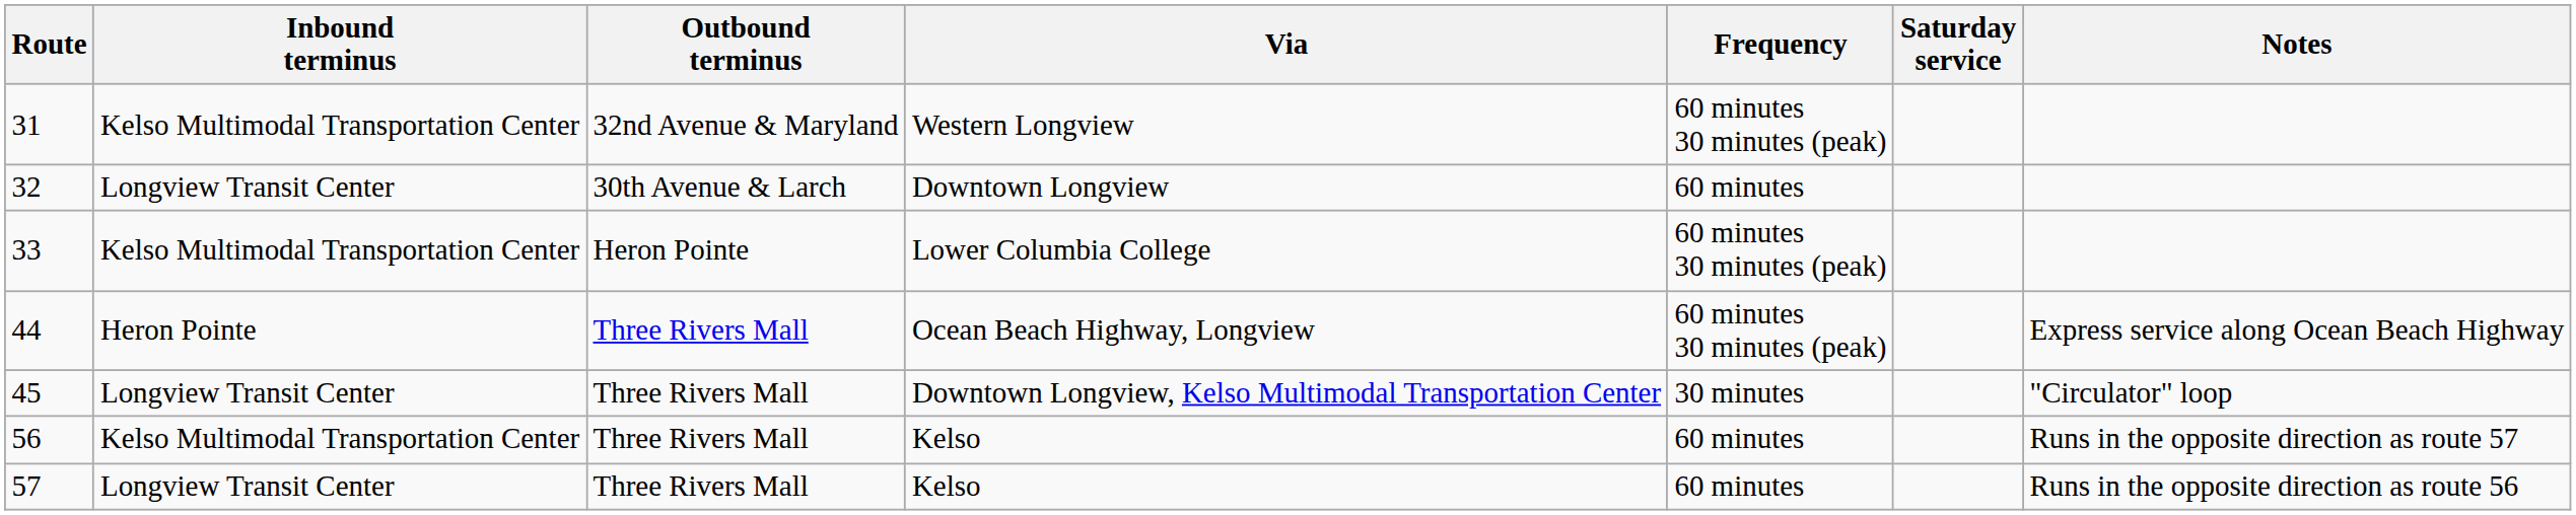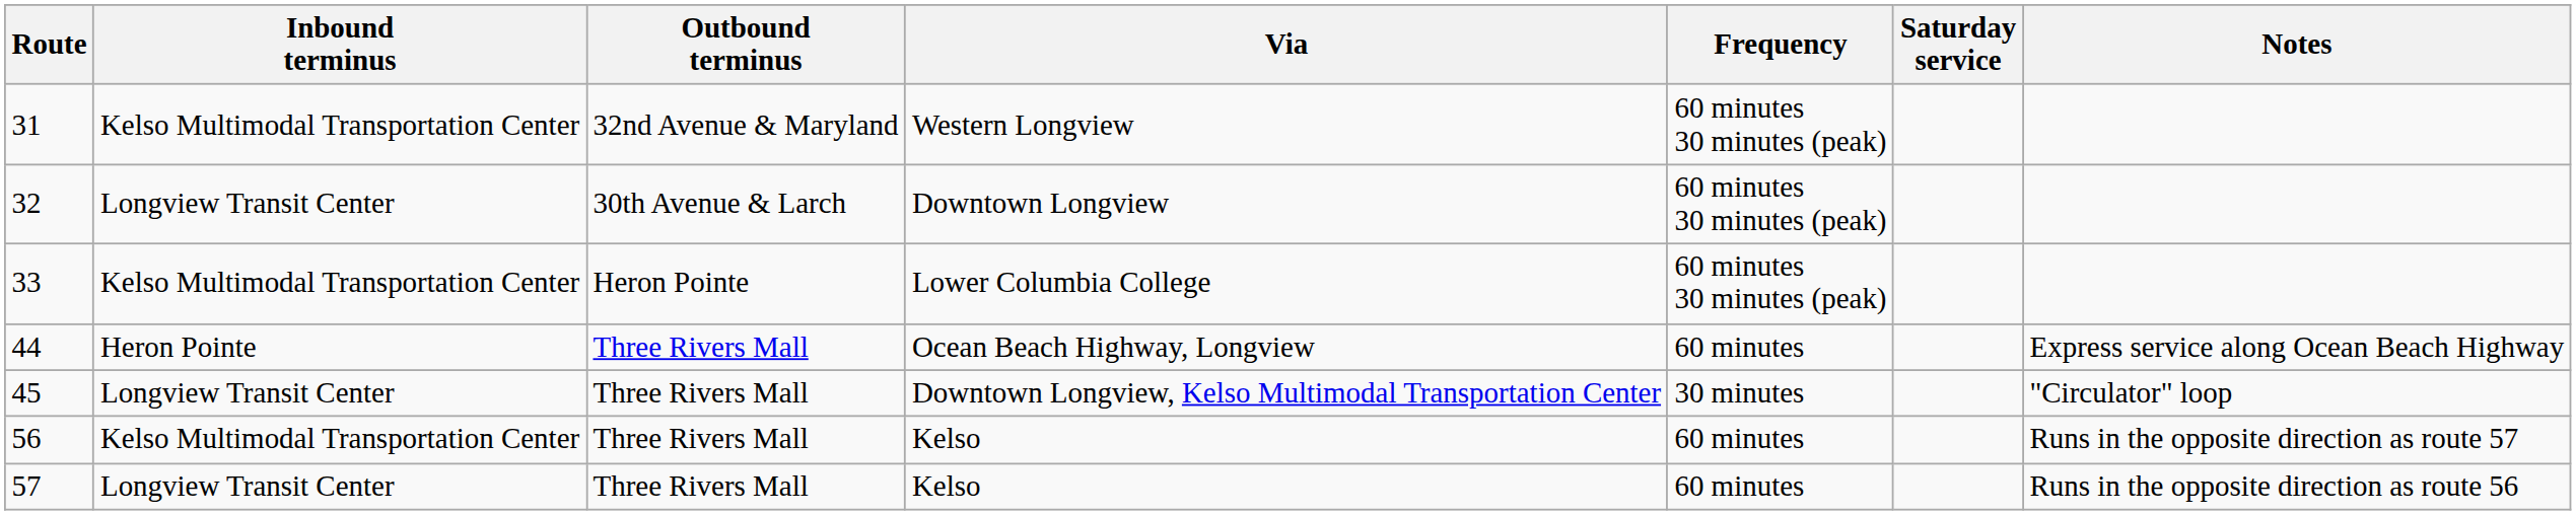32 | Frequency: 60 minutes -> 60 minutes 30 minutes (peak)
44 | Frequency: 60 minutes 30 minutes (peak) -> 60 minutes
